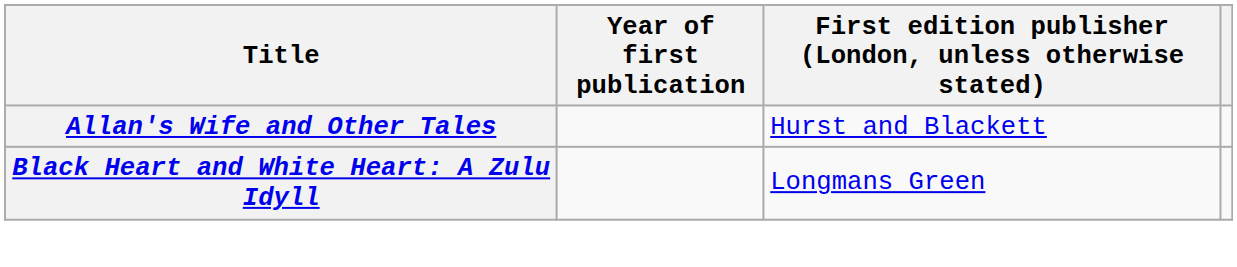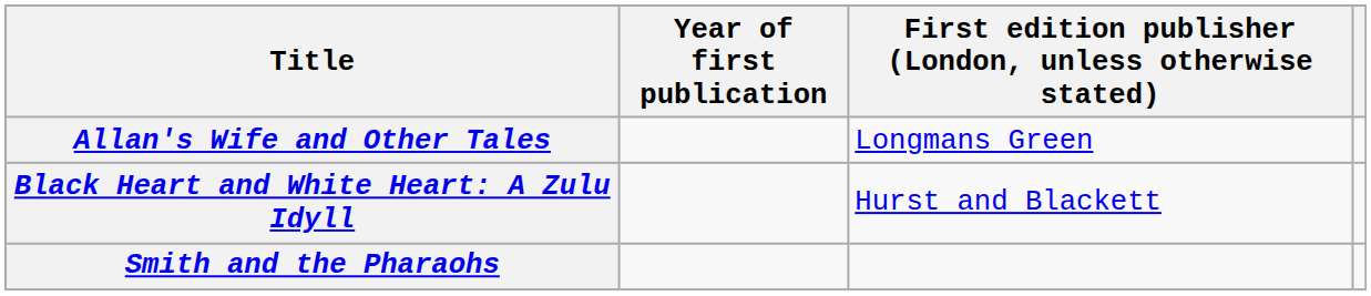Allan's Wife and Other Tales | First edition publisher (London, unless otherwise stated): Hurst and Blackett -> Longmans Green
Black Heart and White Heart: A Zulu Idyll | First edition publisher (London, unless otherwise stated): Longmans Green -> Hurst and Blackett
+ row: Smith and the Pharaohs
